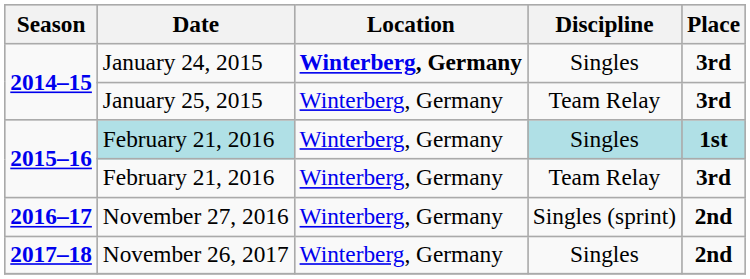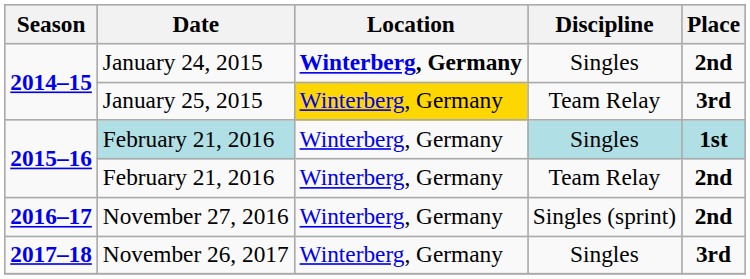January 24, 2015 | Place: 3rd -> 2nd
January 25, 2015 | Location: no background -> gold background
February 21, 2016 / Team Relay | Place: 3rd -> 2nd
November 26, 2017 | Place: 2nd -> 3rd
